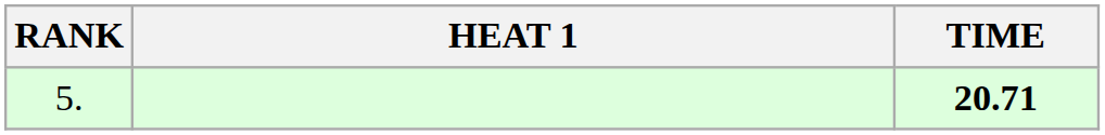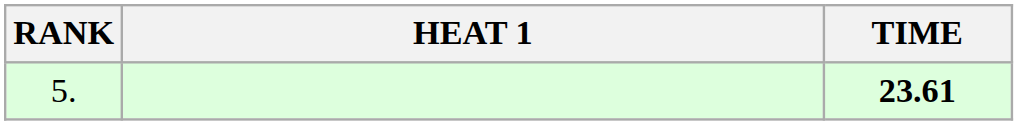5. | TIME: 20.71 -> 23.61
